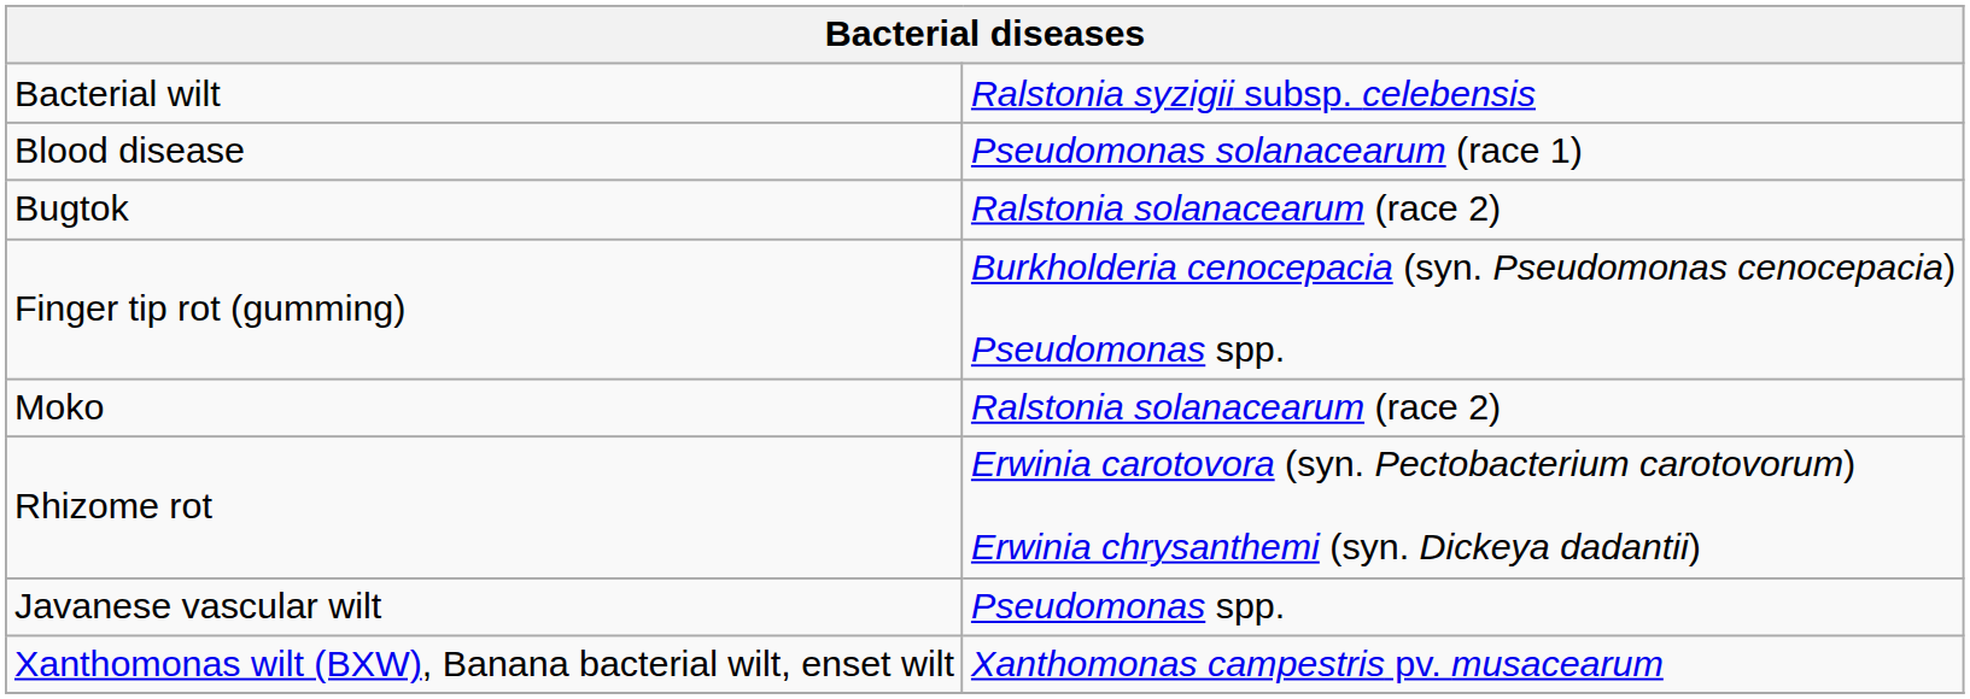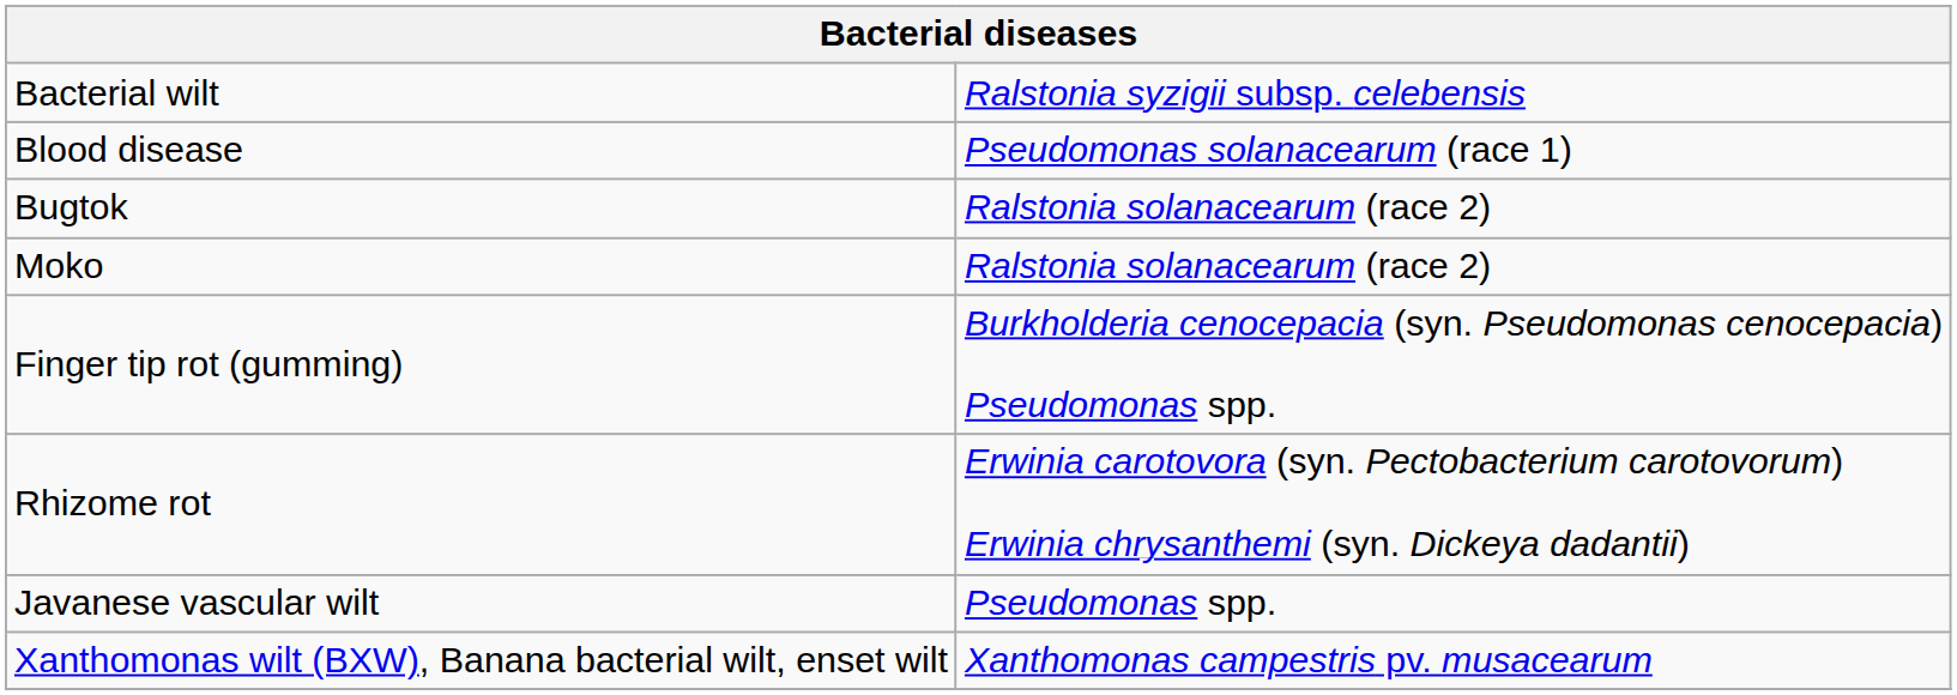rows swapped: Finger tip rot (gumming) <-> Moko
